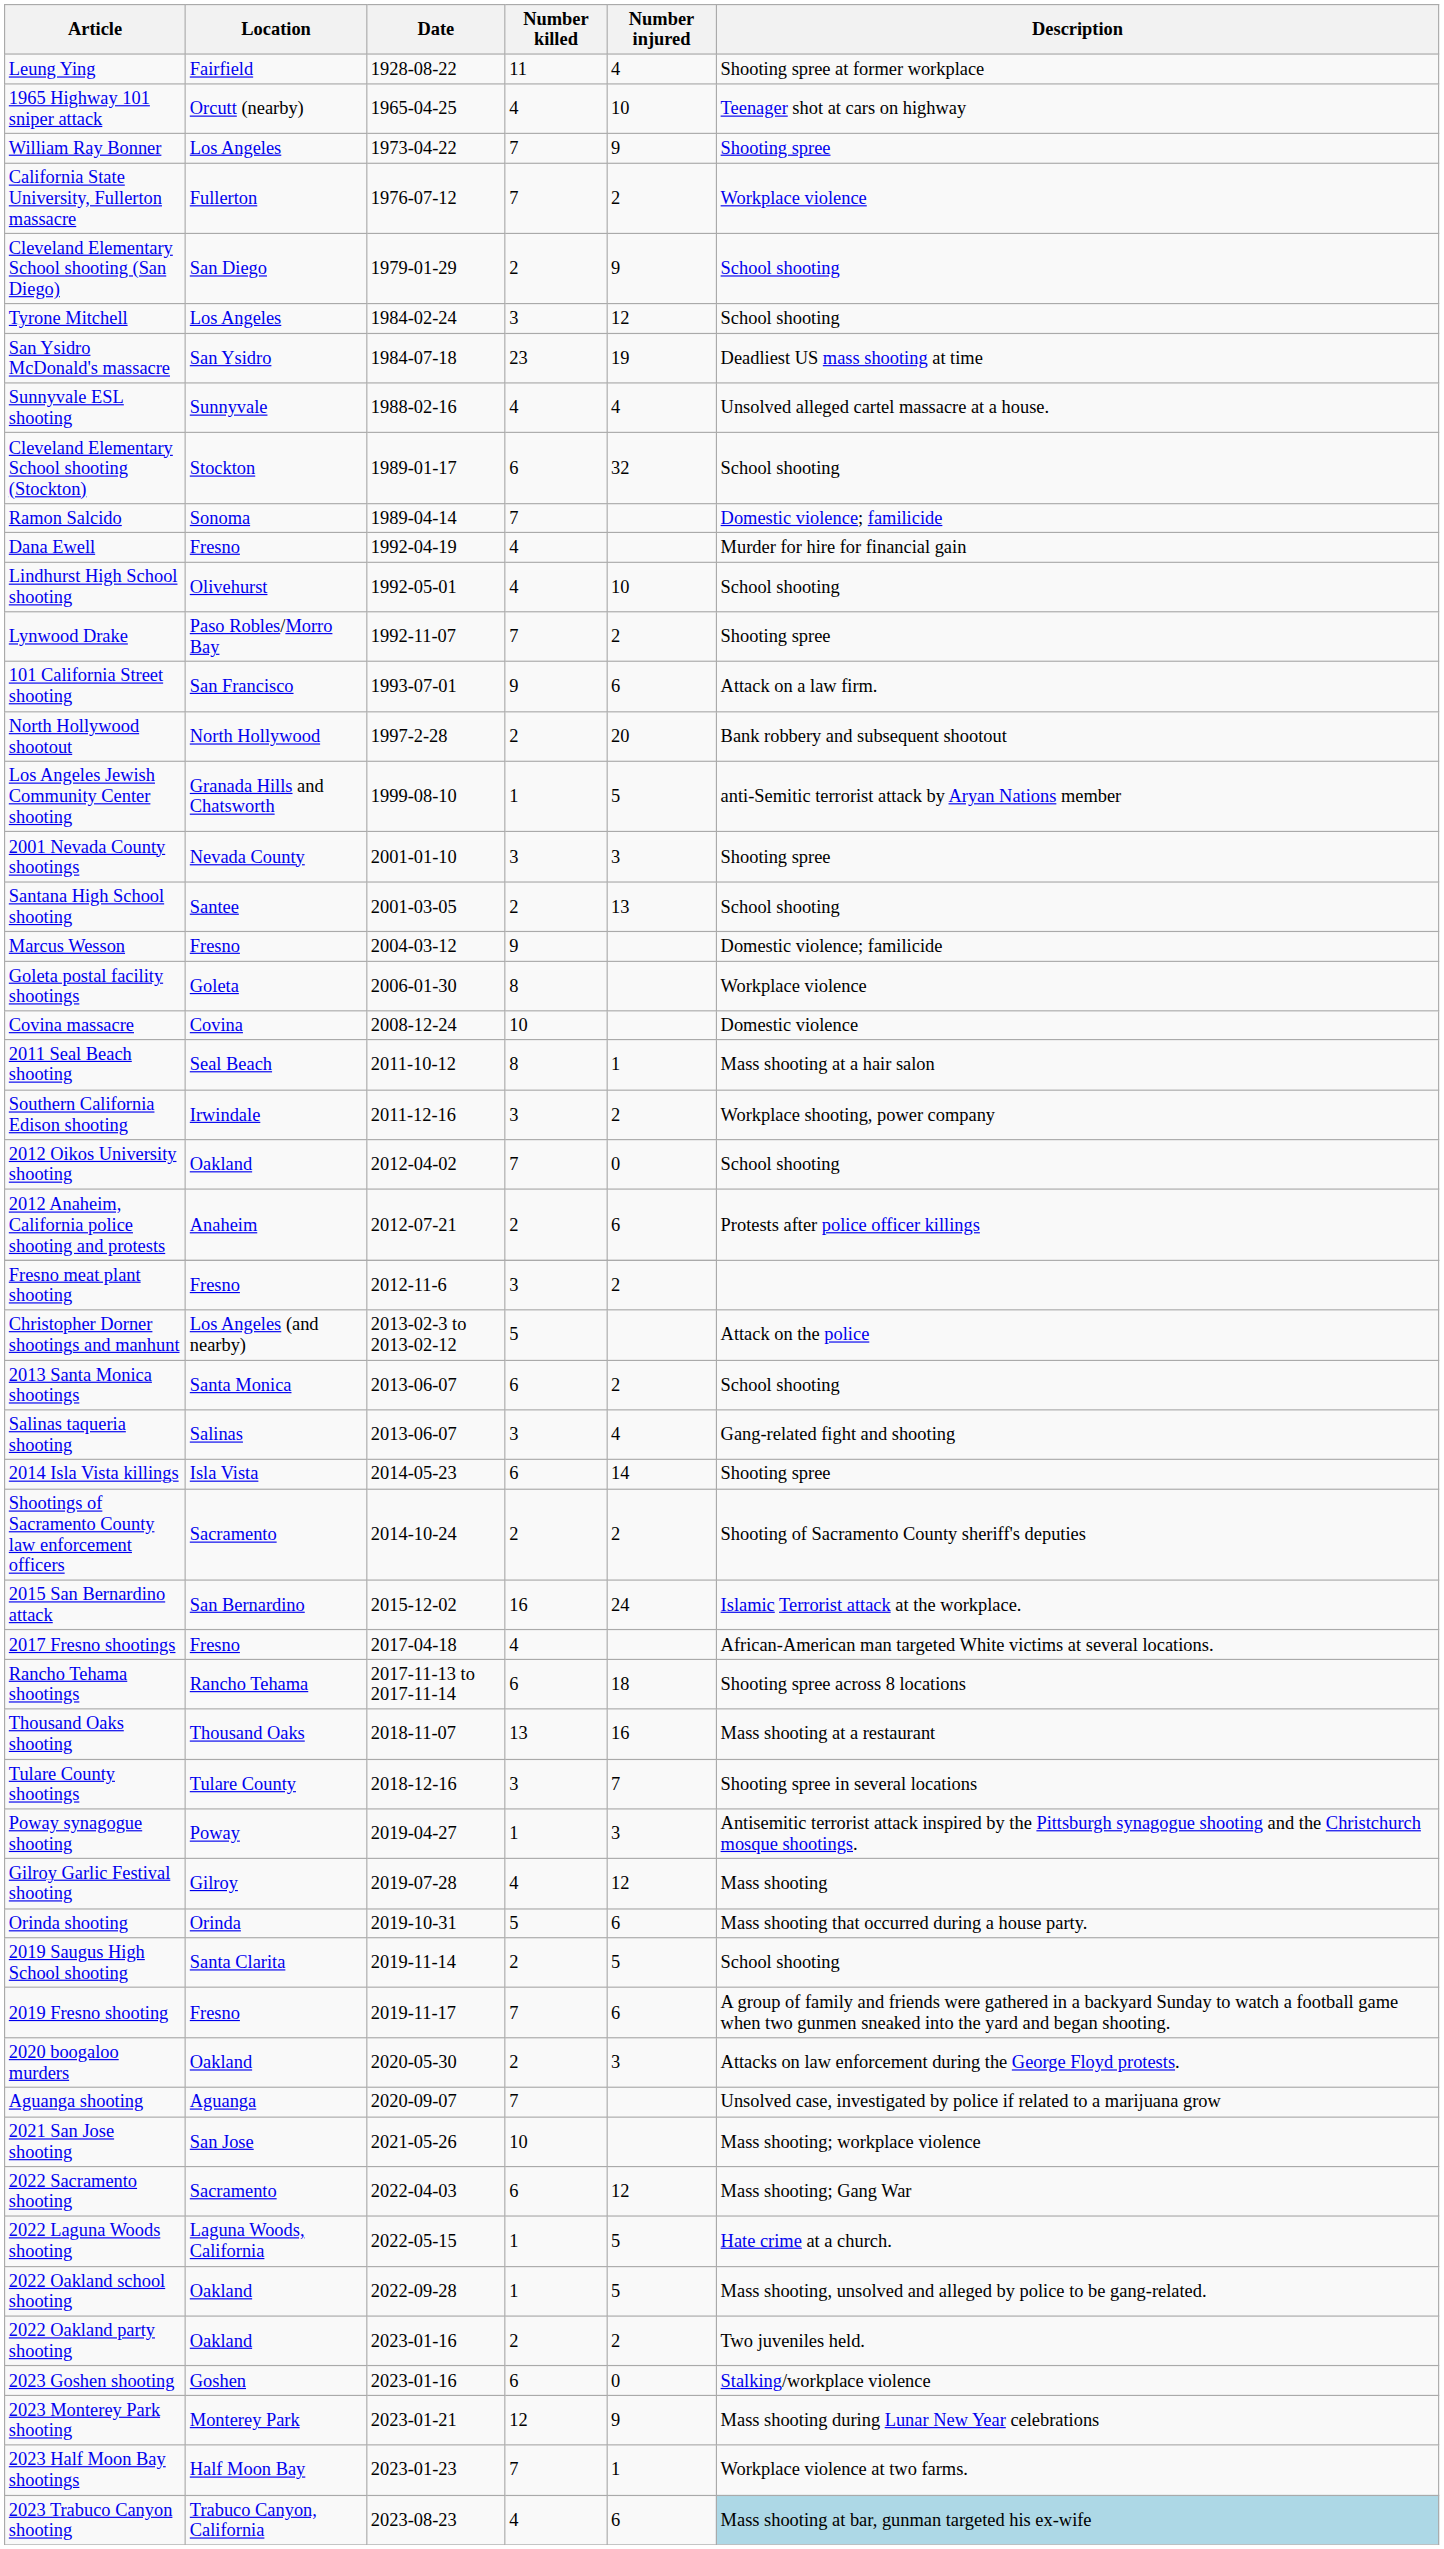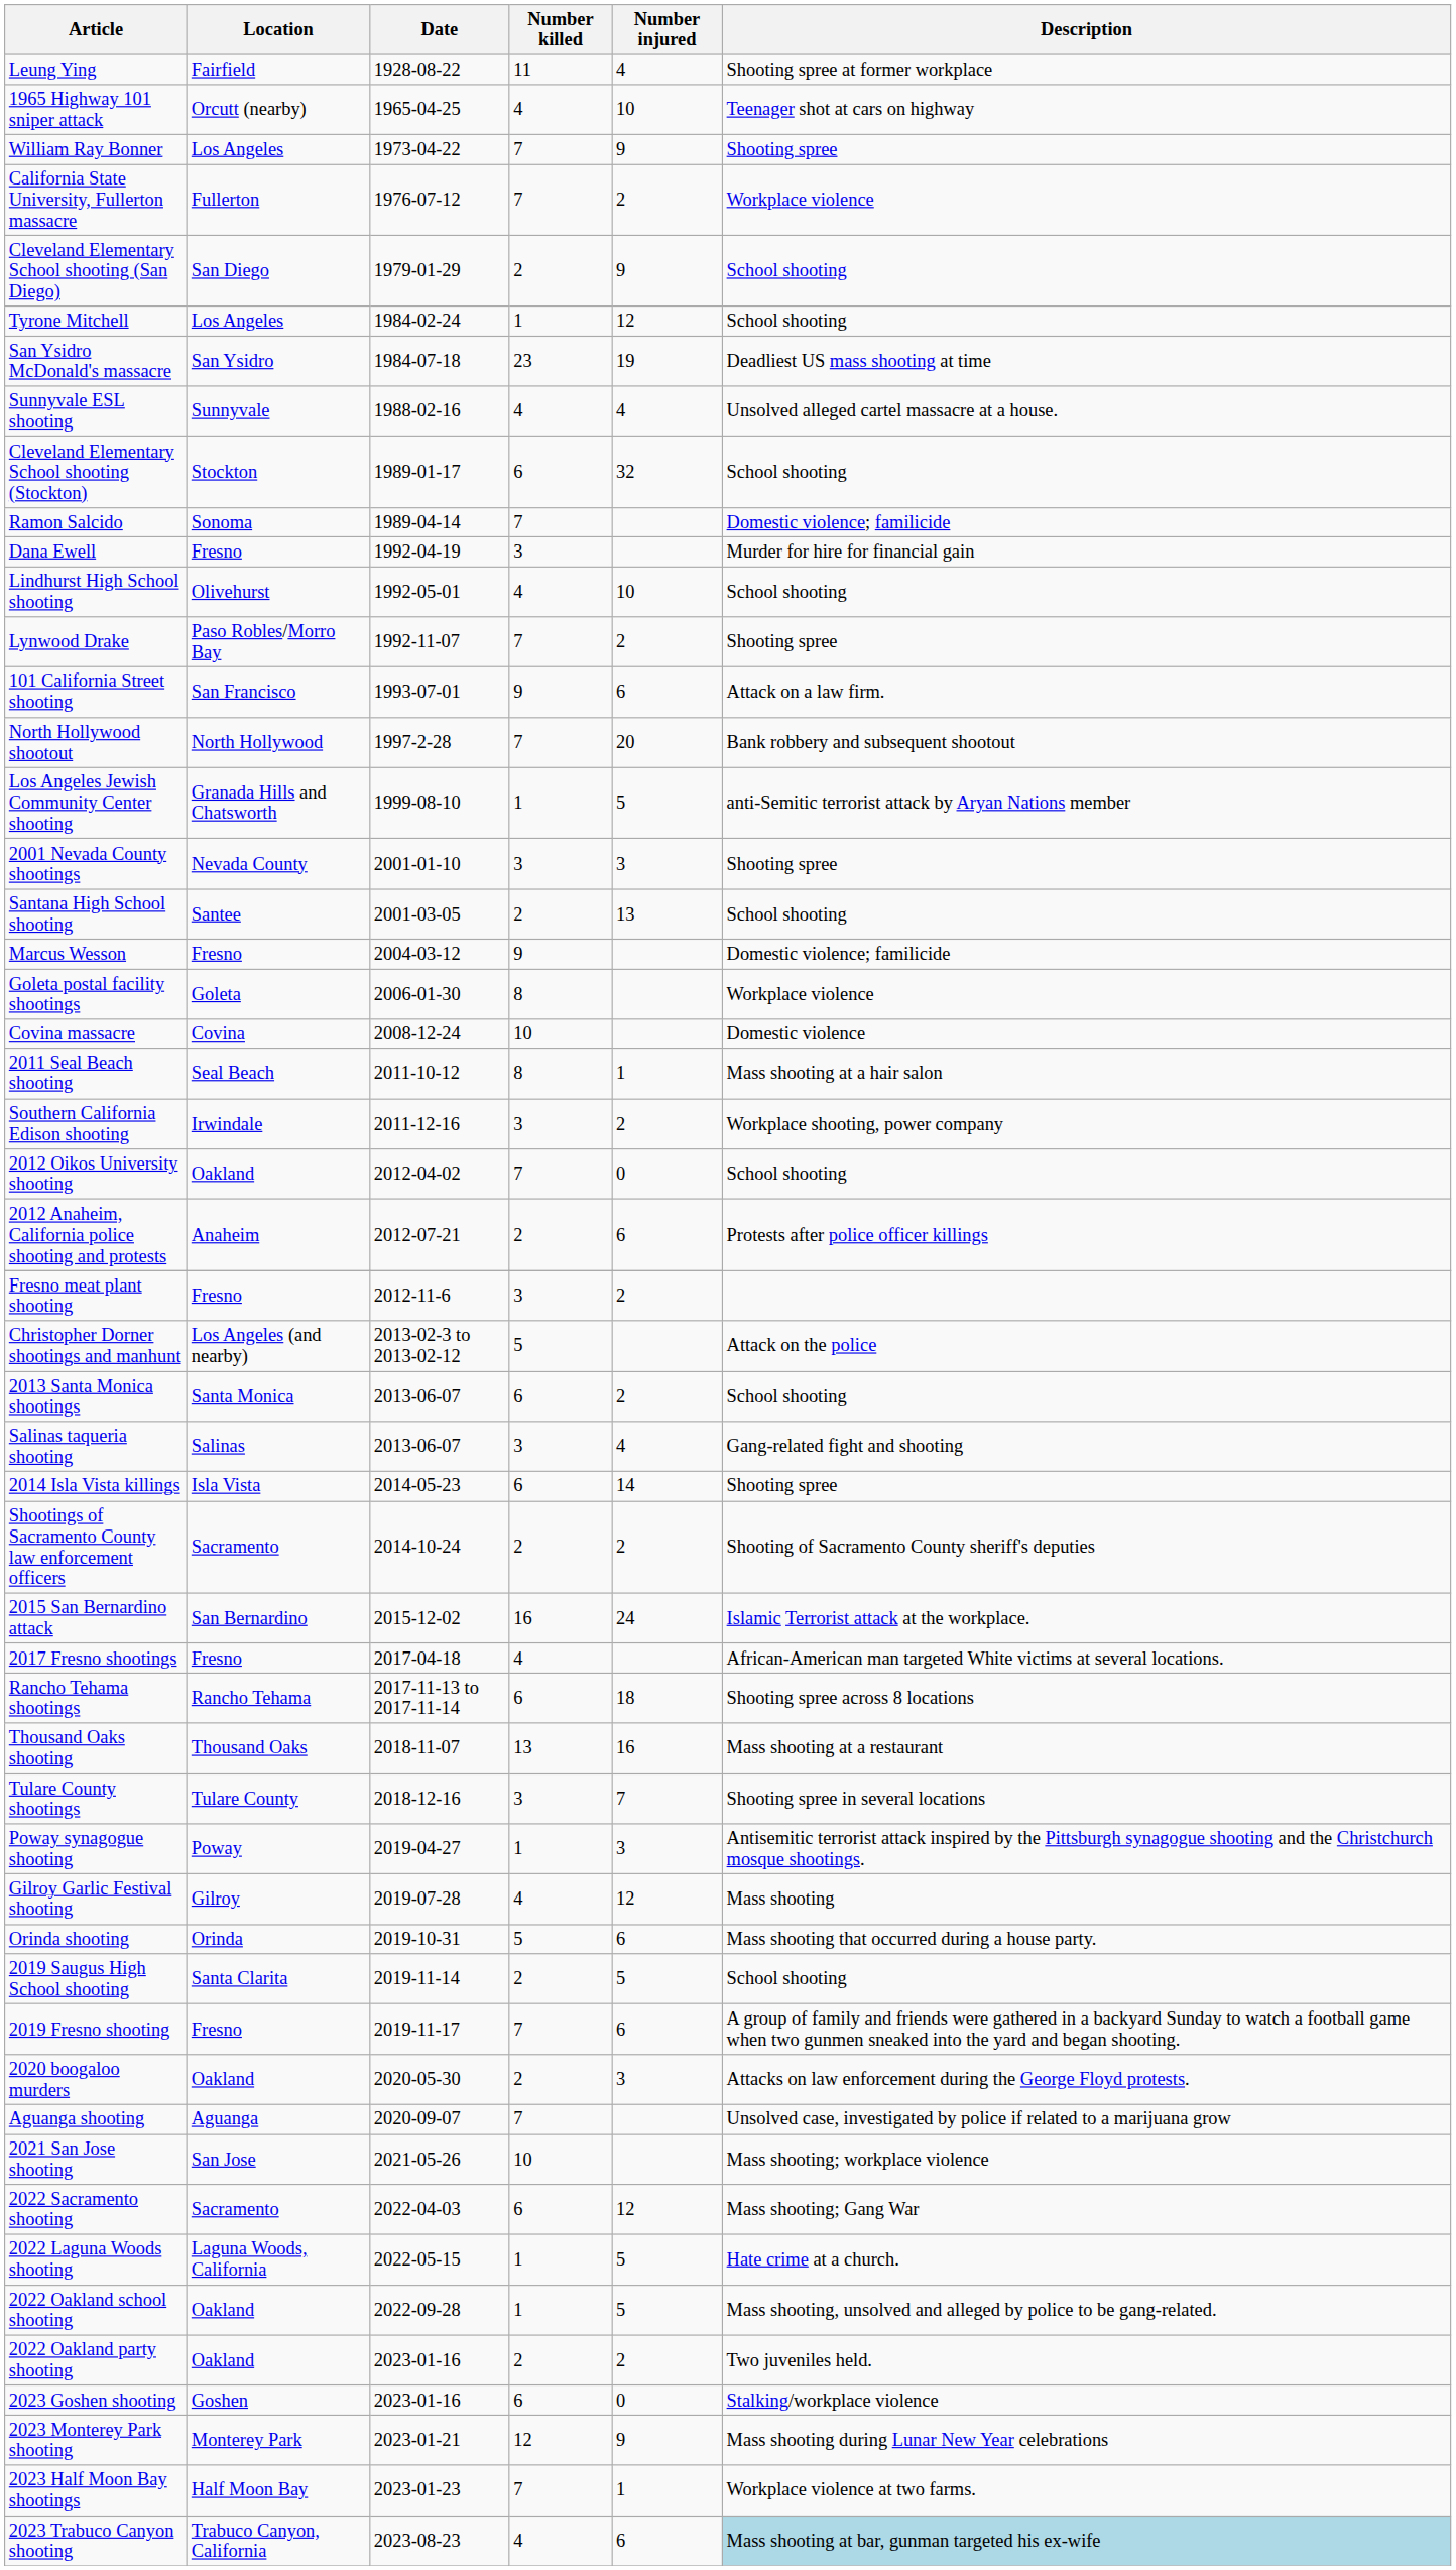Tyrone Mitchell | Number killed: 3 -> 1
Dana Ewell | Number killed: 4 -> 3
North Hollywood shootout | Number killed: 2 -> 7
